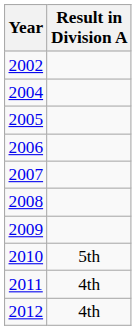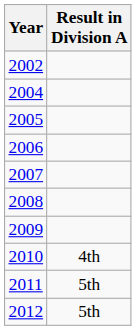2010 | Result in Division A: 5th -> 4th
2011 | Result in Division A: 4th -> 5th
2012 | Result in Division A: 4th -> 5th
